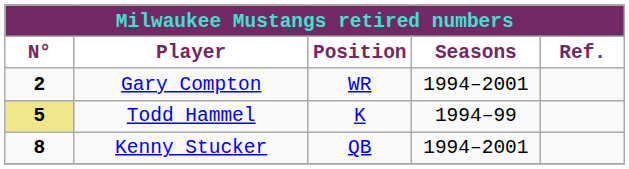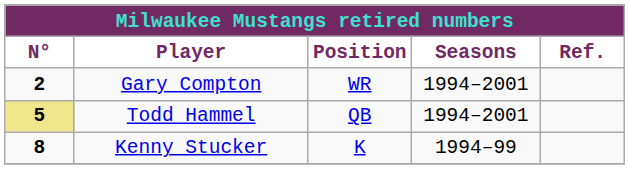Todd Hammel | Position: K -> QB
Todd Hammel | Seasons: 1994–99 -> 1994–2001
Kenny Stucker | Position: QB -> K
Kenny Stucker | Seasons: 1994–2001 -> 1994–99
